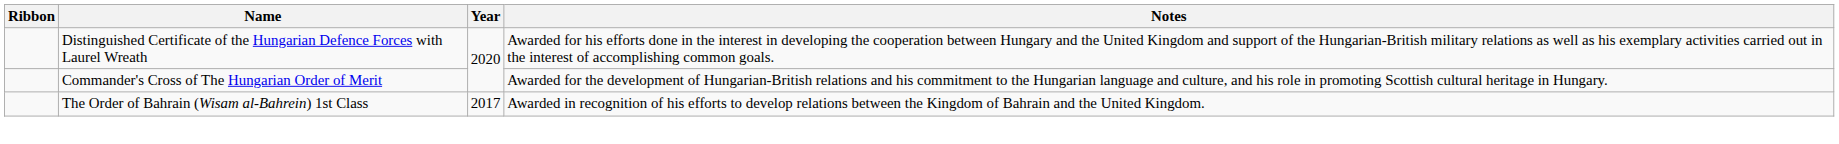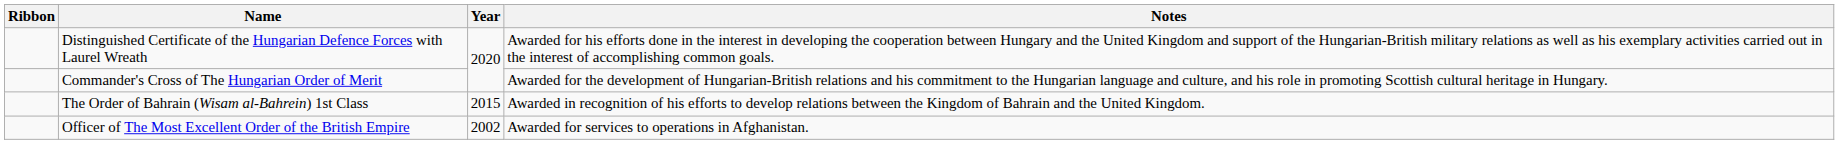The Order of Bahrain (Wisam al-Bahrein) 1st Class | Year: 2017 -> 2015
+ row: Officer of The Most Excellent Order of the British Empire | 2002 | Awarded for services to operations in Afghanistan.
